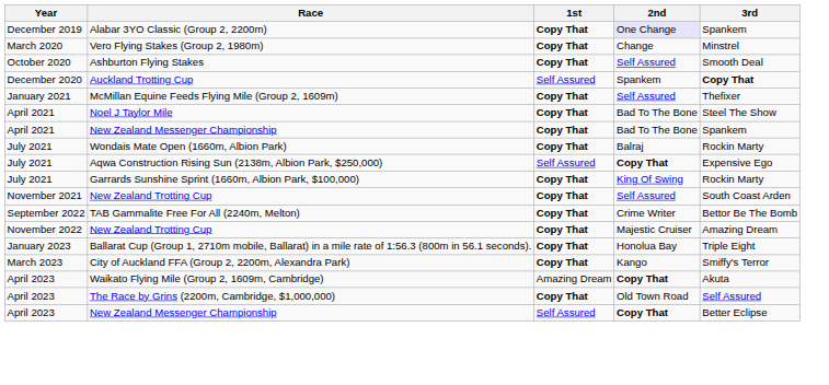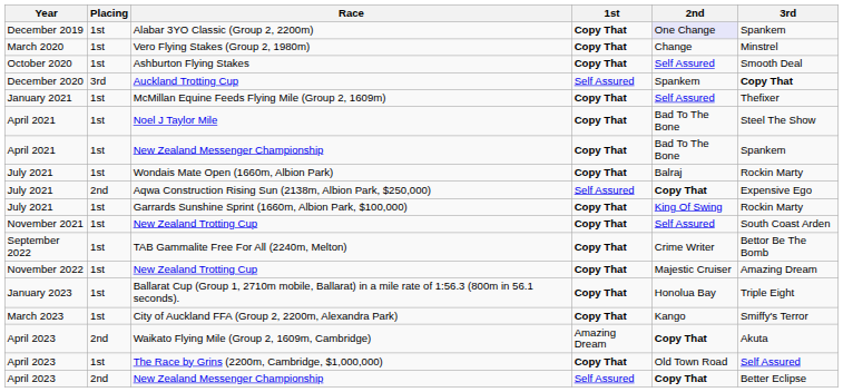+ column: Placing | 1st | 1st | 1st | 3rd | 1st | 1st | 1st | 1st | 2nd | 1st | 1st | 1st | 1st | 1st | 1st | 2nd | 1st | 2nd
